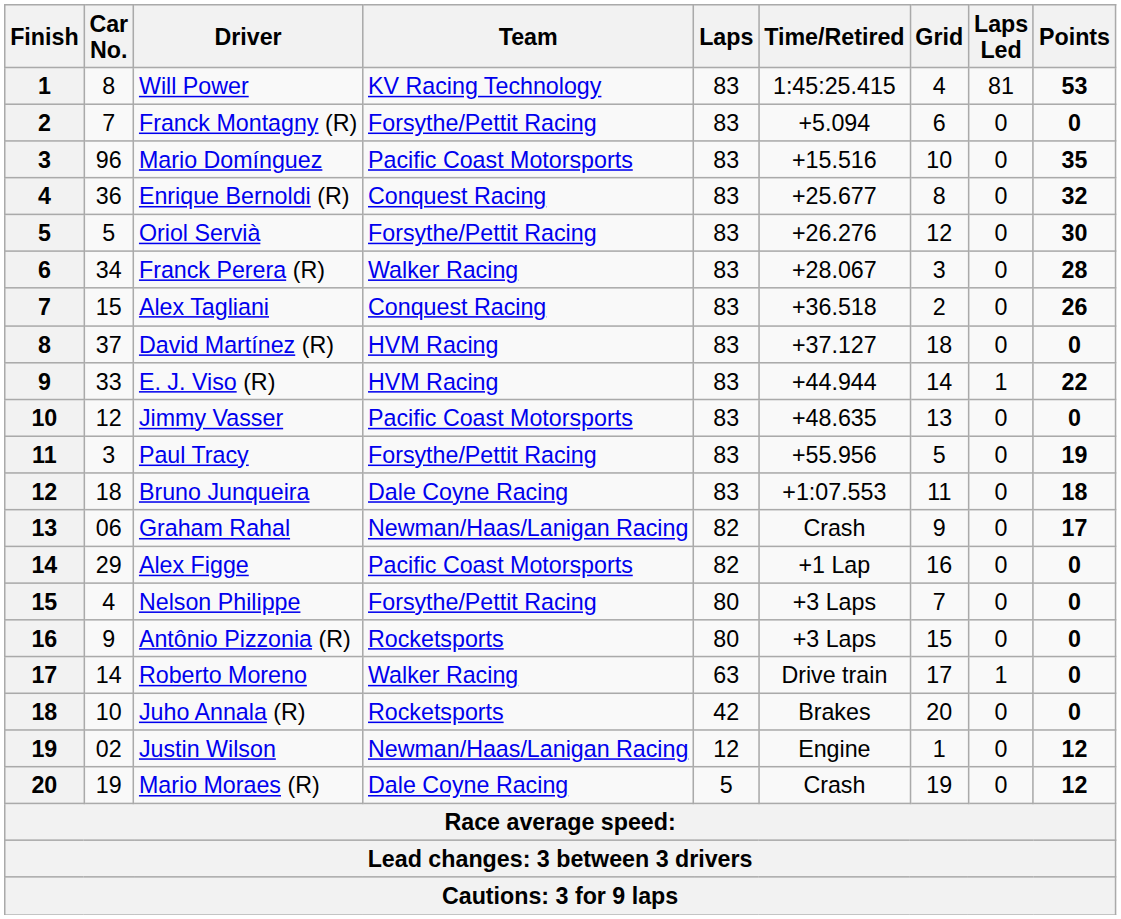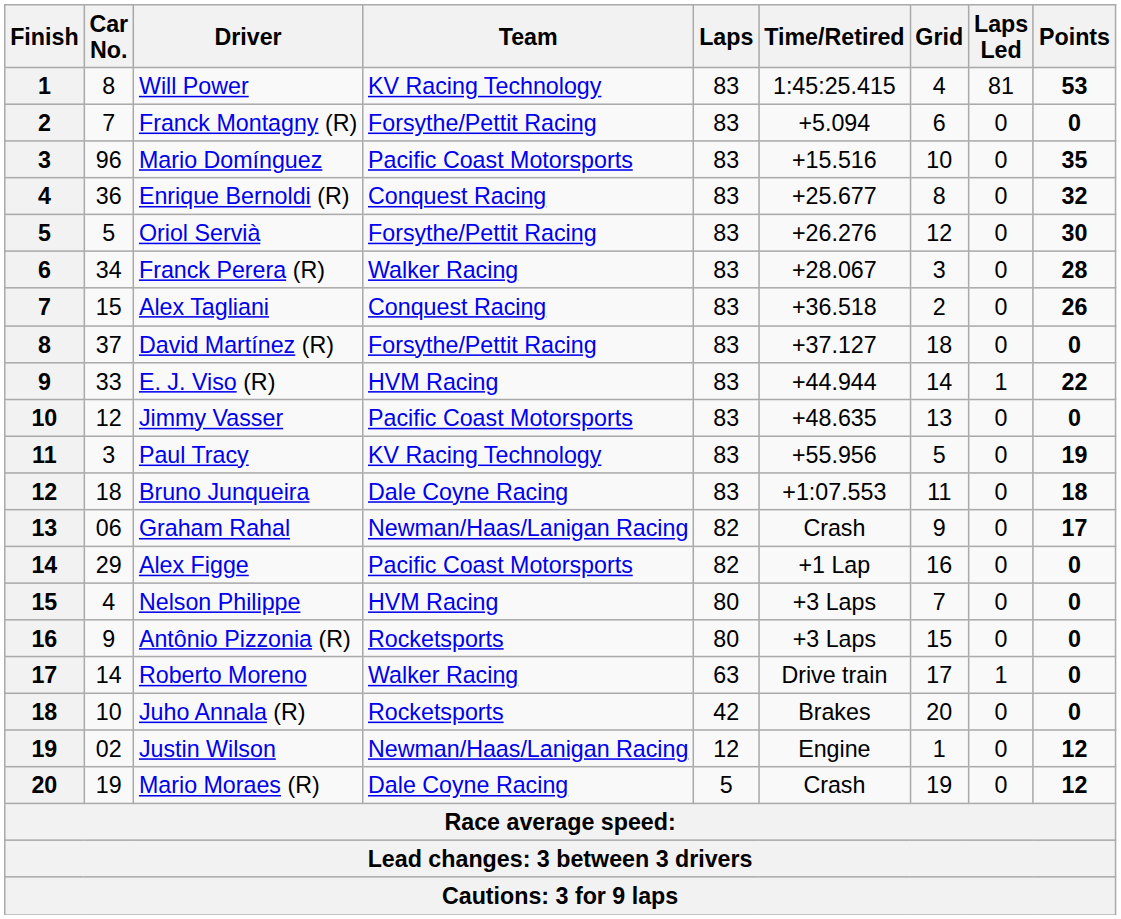David Martínez (R) | Team: HVM Racing -> Forsythe/Pettit Racing
Paul Tracy | Team: Forsythe/Pettit Racing -> KV Racing Technology
Nelson Philippe | Team: Forsythe/Pettit Racing -> HVM Racing
